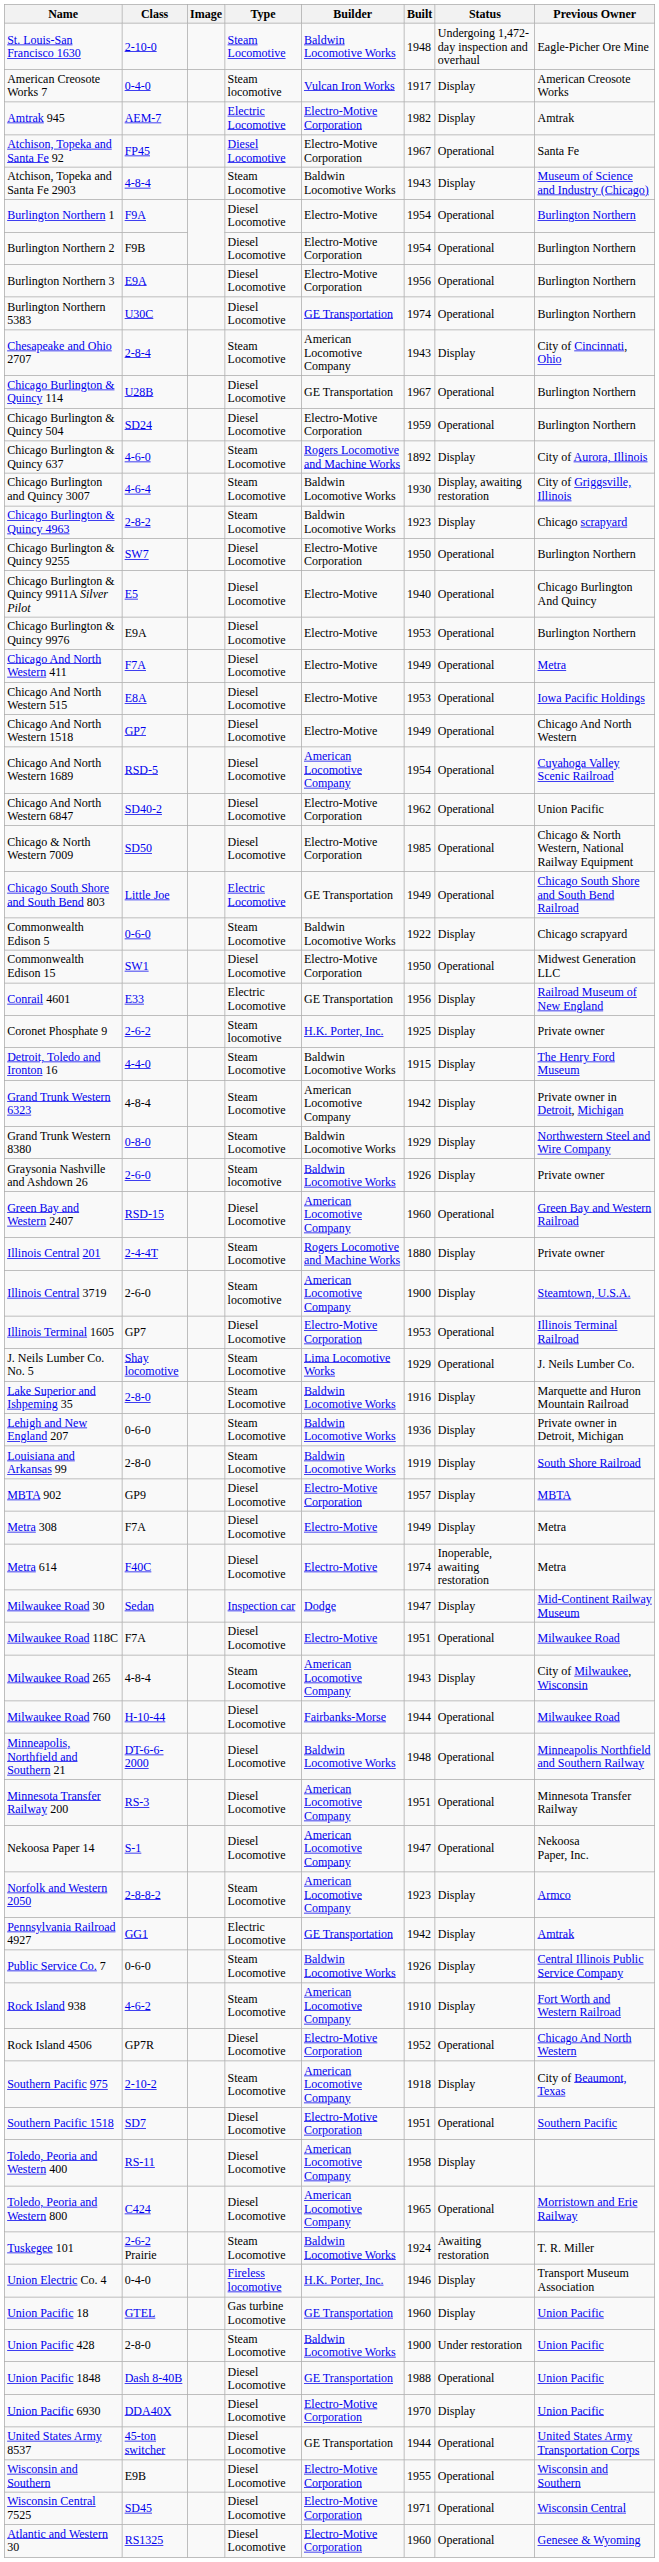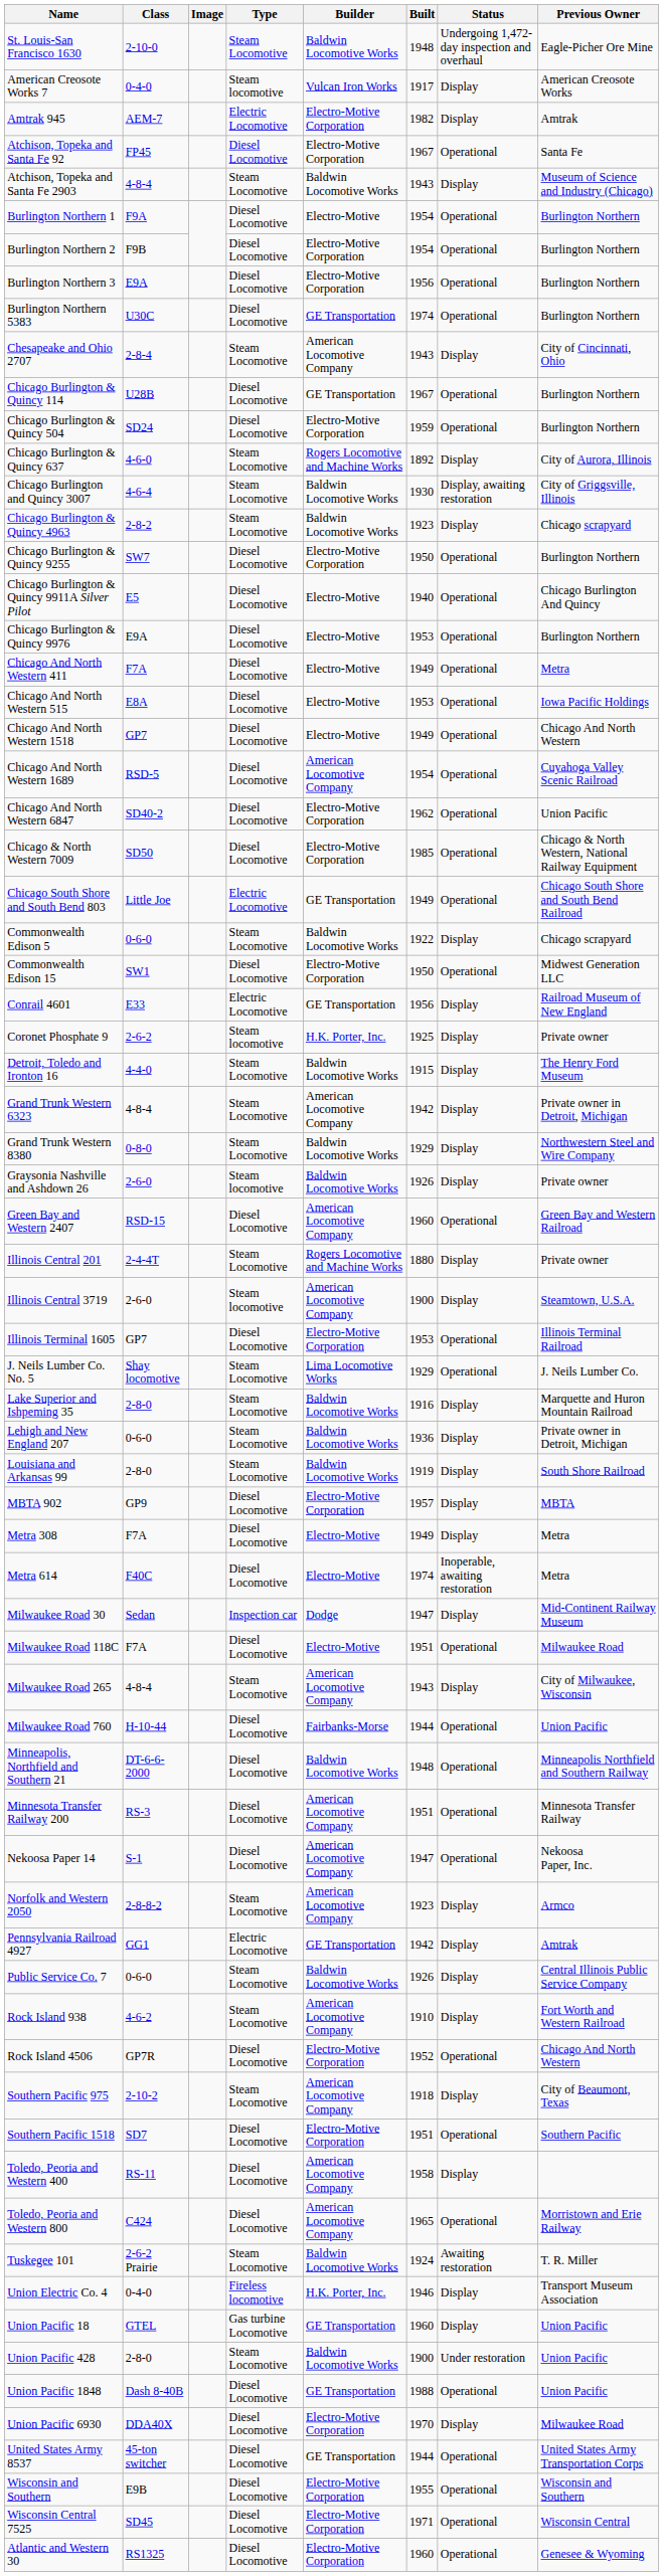Milwaukee Road 760 | Previous Owner: Milwaukee Road -> Union Pacific
Union Pacific 6930 | Previous Owner: Union Pacific -> Milwaukee Road
